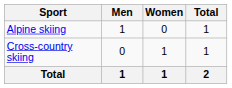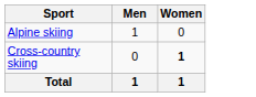- column: Total | 1 | 1 | 2
Cross-country skiing | Women: normal -> bold
